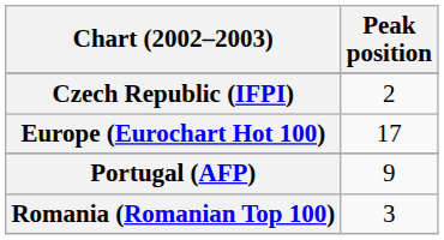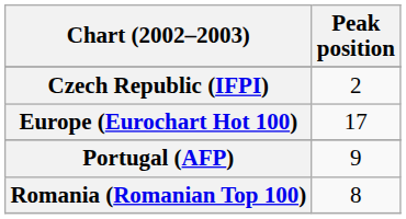Romania (Romanian Top 100) | Peak position: 3 -> 8
